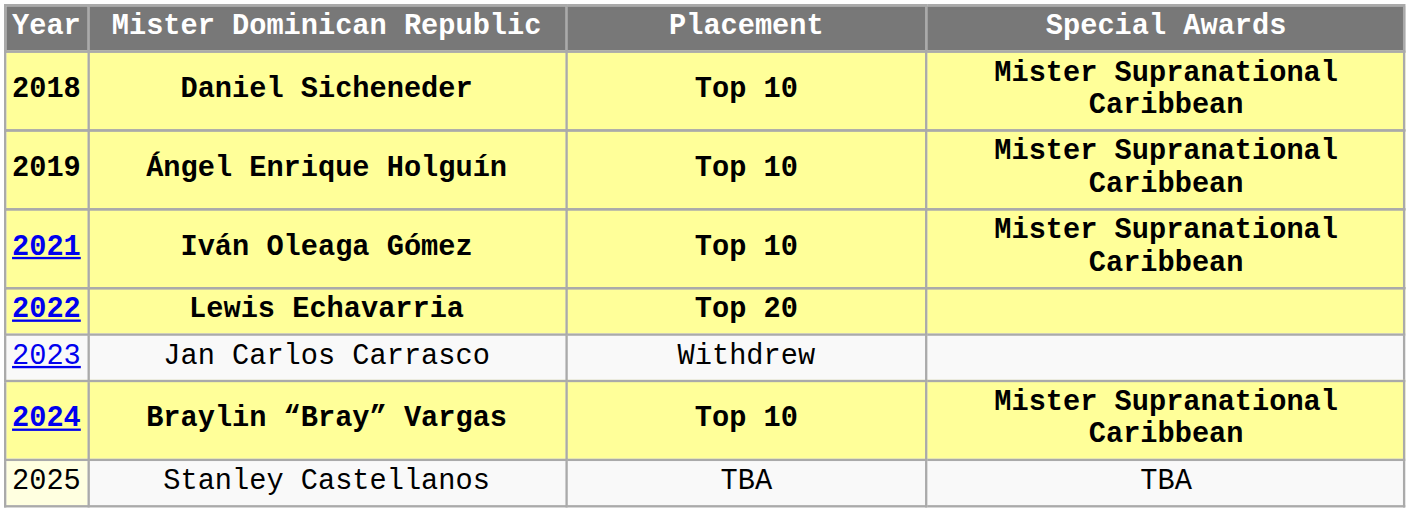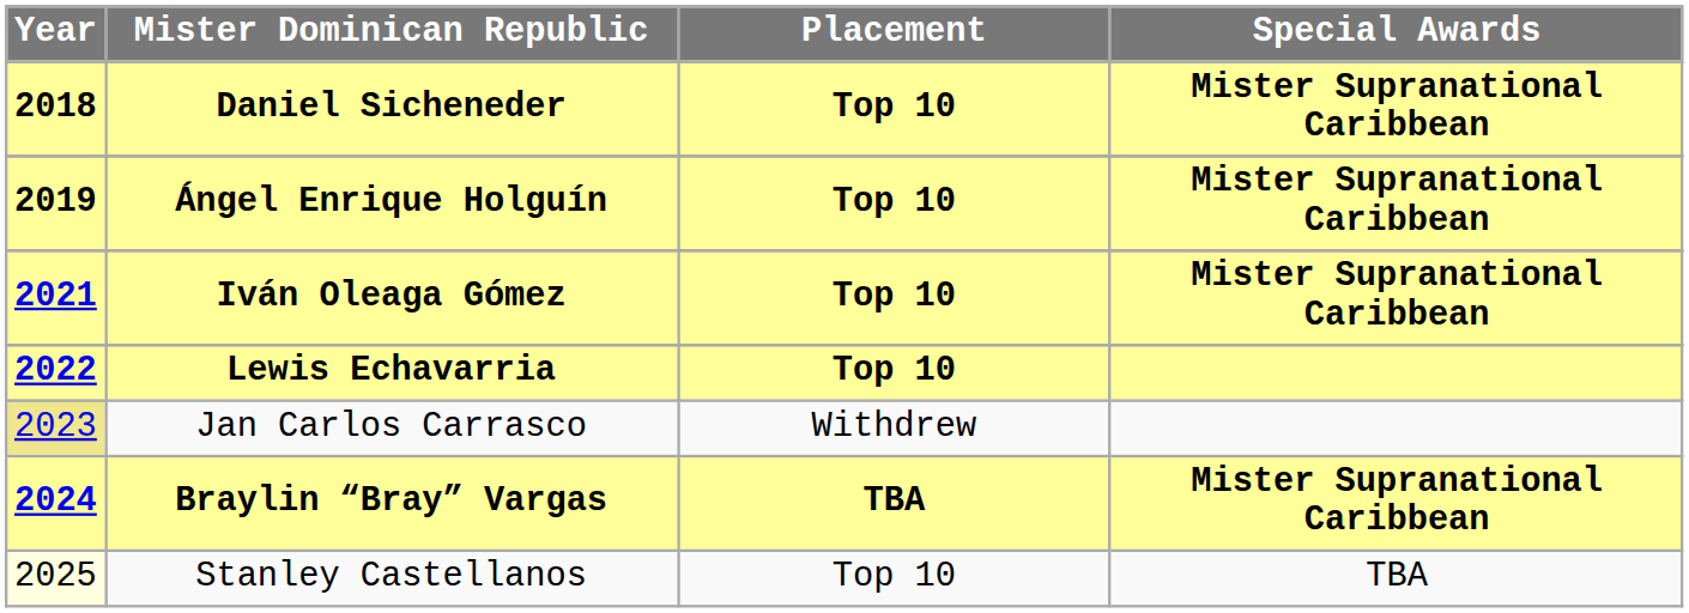Lewis Echavarria | Placement: Top 20 -> Top 10
Jan Carlos Carrasco | Year: no background -> khaki background
Braylin “Bray” Vargas | Placement: Top 10 -> TBA
Stanley Castellanos | Placement: TBA -> Top 10
